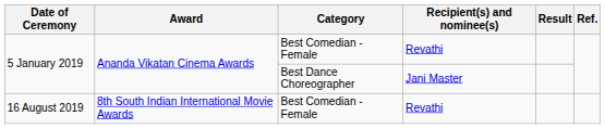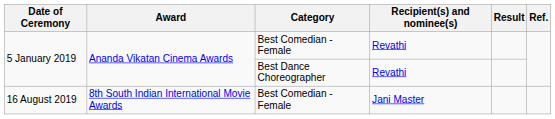5 January 2019 / Best Dance Choreographer | Recipient(s) and nominee(s): Jani Master -> Revathi
16 August 2019 | Recipient(s) and nominee(s): Revathi -> Jani Master
